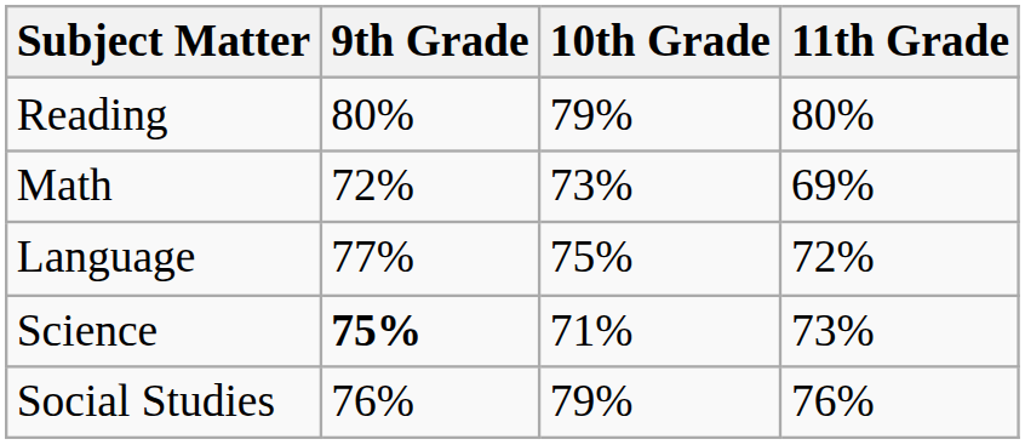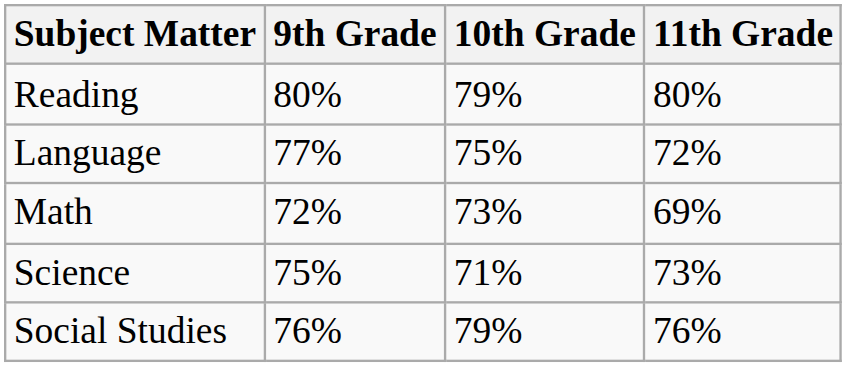rows swapped: Language <-> Math
Science | 9th Grade: bold -> normal
